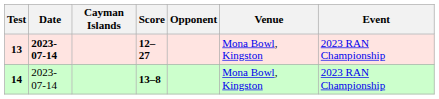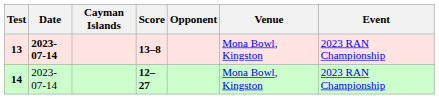13 | Score: 12–27 -> 13–8
14 | Score: 13–8 -> 12–27
